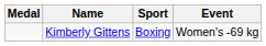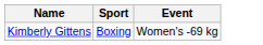- column: Medal
